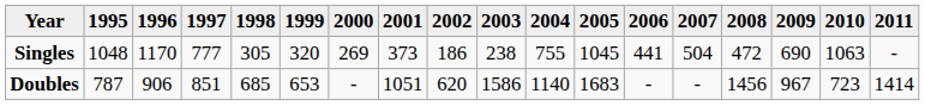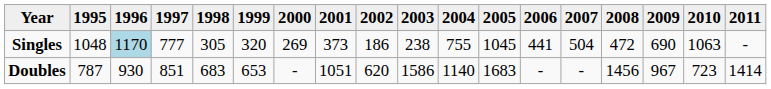Singles | 1996: no background -> lightblue background
Doubles | 1996: 906 -> 930
Doubles | 1998: 685 -> 683
